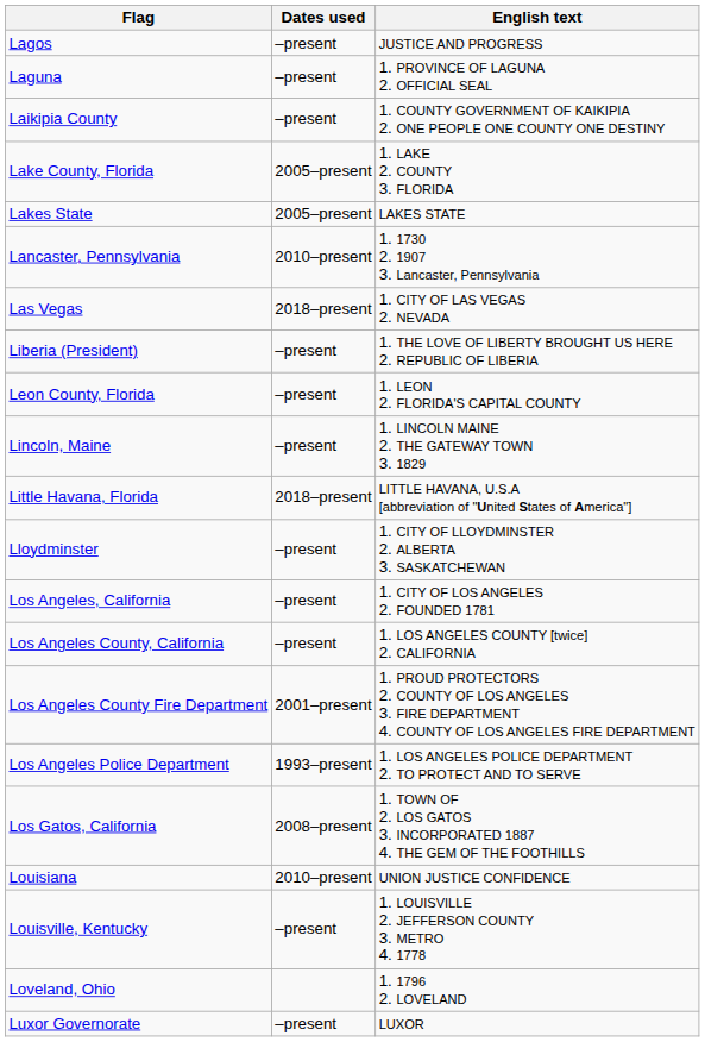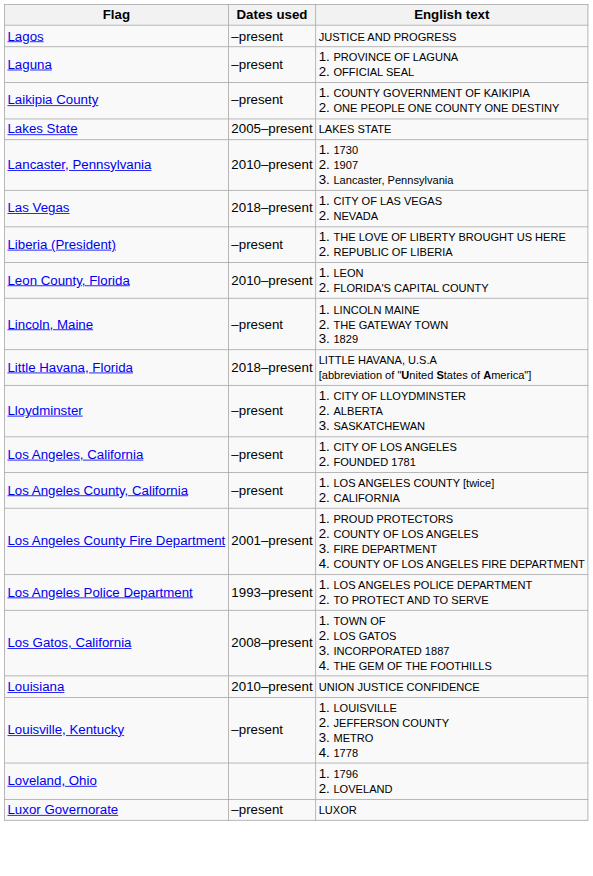- row: Lake County, Florida | 2005–present | 1. LAKE 2. COUNTY 3. FLORIDA
Leon County, Florida | Dates used: –present -> 2010–present
